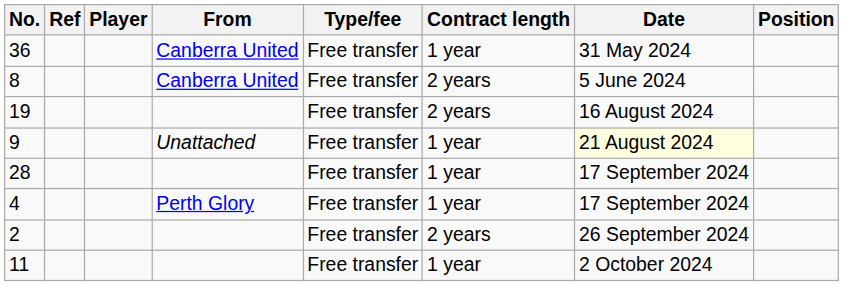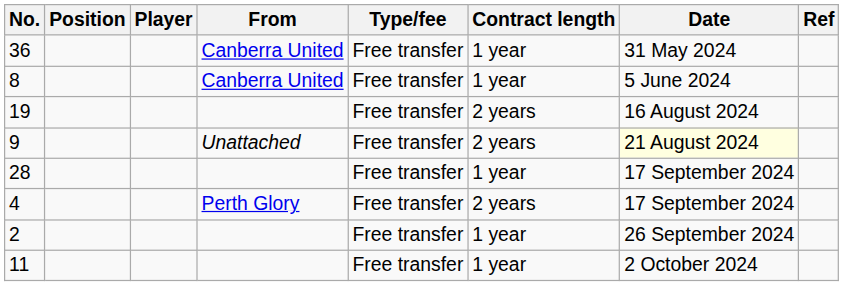columns swapped: Position <-> Ref
8 | Contract length: 2 years -> 1 year
9 | Contract length: 1 year -> 2 years
4 | Contract length: 1 year -> 2 years
2 | Contract length: 2 years -> 1 year
